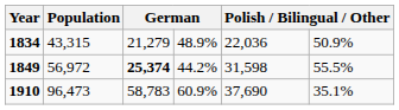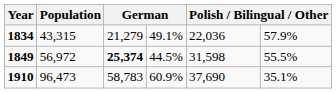1834 | column 4: 48.9% -> 49.1%
1834 | column 6: 50.9% -> 57.9%
1849 | column 4: 44.2% -> 44.5%
